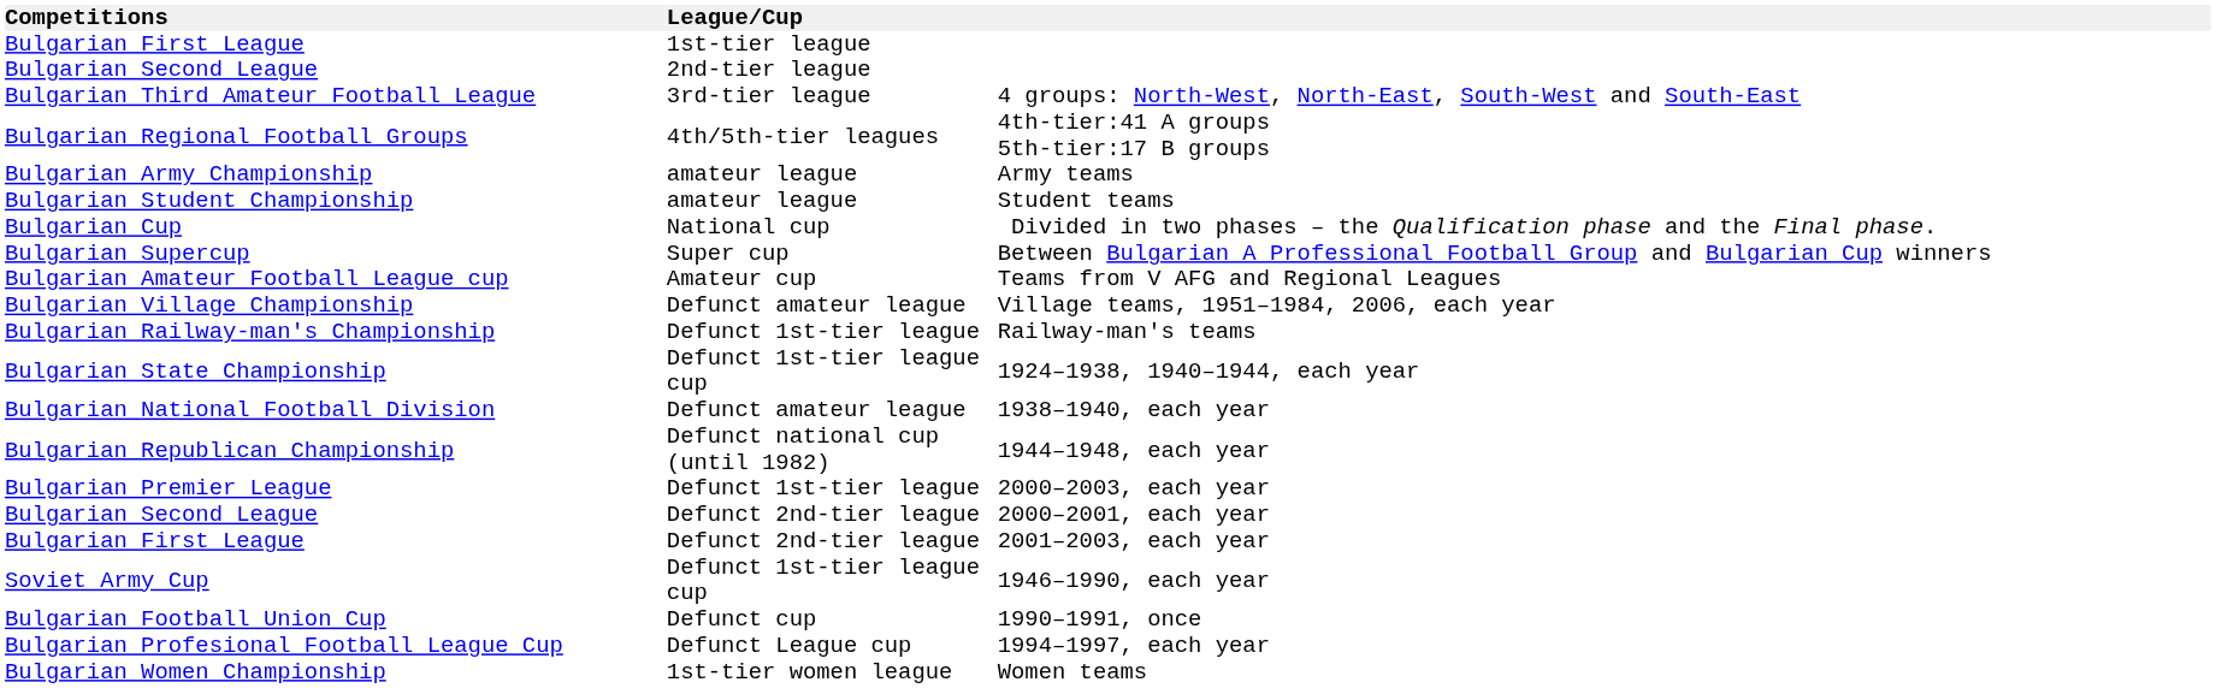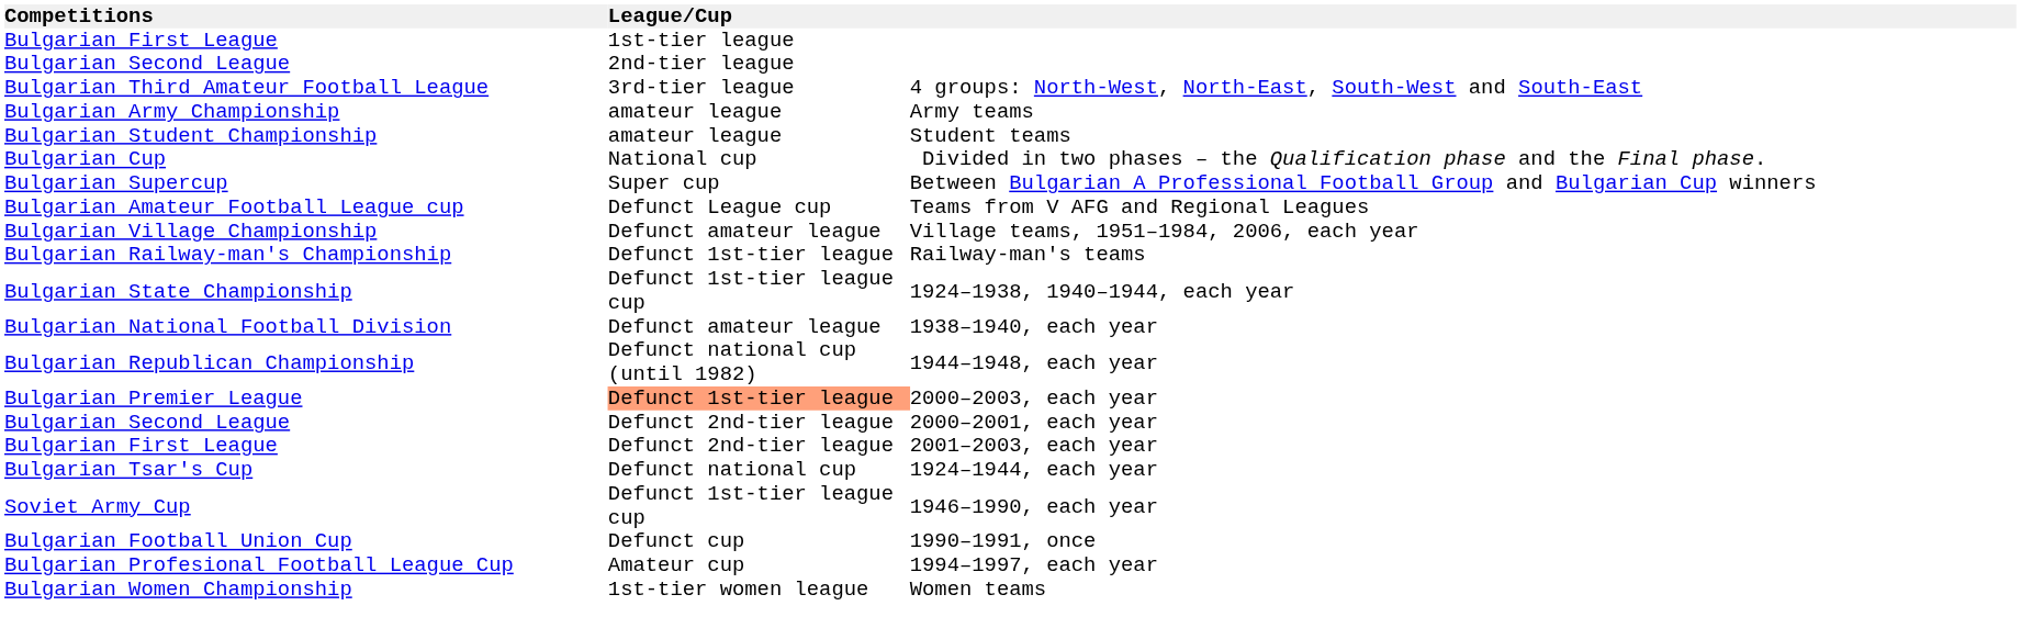- row: Bulgarian Regional Football Groups | 4th/5th-tier leagues | 4th-tier:41 A groups 5th-tier:17 B groups
Teams from V AFG and Regional Leagues | League/Cup: Amateur cup -> Defunct League cup
2000–2003, each year | League/Cup: no background -> lightsalmon background
+ row: Bulgarian Tsar's Cup | Defunct national cup | 1924–1944, each year
1994–1997, each year | League/Cup: Defunct League cup -> Amateur cup
